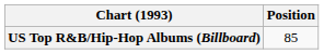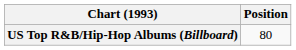US Top R&B/Hip-Hop Albums (Billboard) | Position: 85 -> 80
